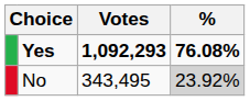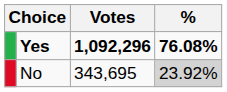Yes | Votes: 1,092,293 -> 1,092,296
No | Votes: 343,495 -> 343,695
